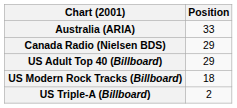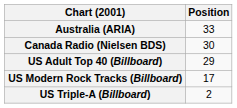Canada Radio (Nielsen BDS) | Position: 29 -> 30
US Modern Rock Tracks (Billboard) | Position: 18 -> 17
